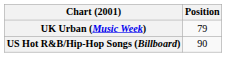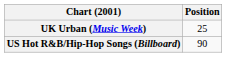UK Urban (Music Week) | Position: 79 -> 25
